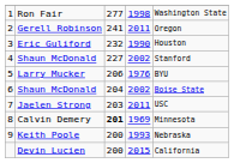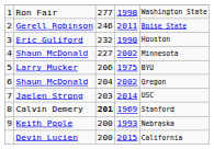Gerell Robinson | column 3: 241 -> 246
Gerell Robinson | column 5: Oregon -> Boise State
4 / Shaun McDonald | column 5: Stanford -> Minnesota
Larry Mucker | column 4: 1976 -> 1975
6 / Shaun McDonald | column 5: Boise State -> Oregon
Jaelen Strong | column 4: 2011 -> 2014
Calvin Demery | column 5: Minnesota -> Stanford
